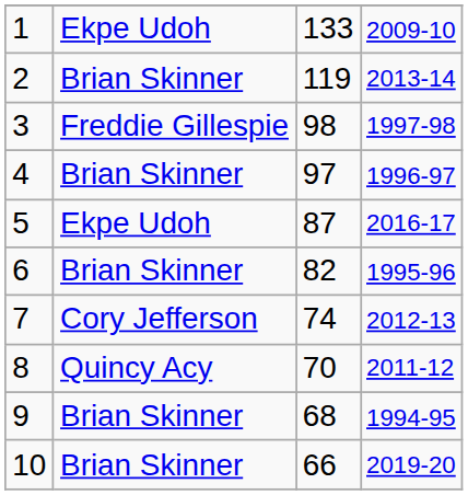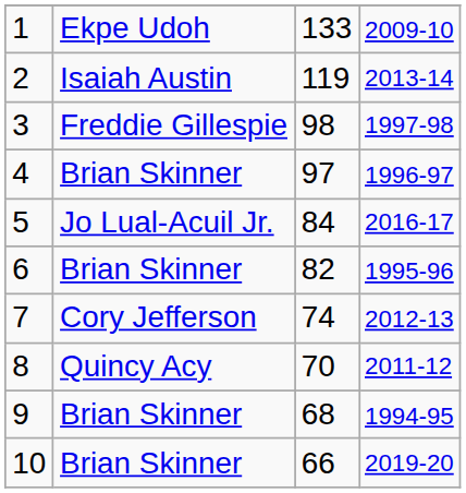2 | column 2: Brian Skinner -> Isaiah Austin
5 | column 2: Ekpe Udoh -> Jo Lual-Acuil Jr.
5 | column 3: 87 -> 84
